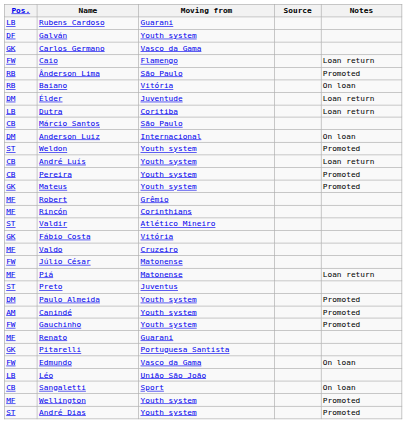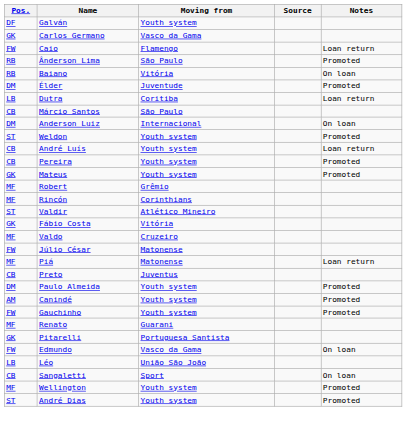- row: LB | Rubens Cardoso | Guarani
Élder | Notes: Loan return -> Promoted
Preto | Pos.: ST -> CB
